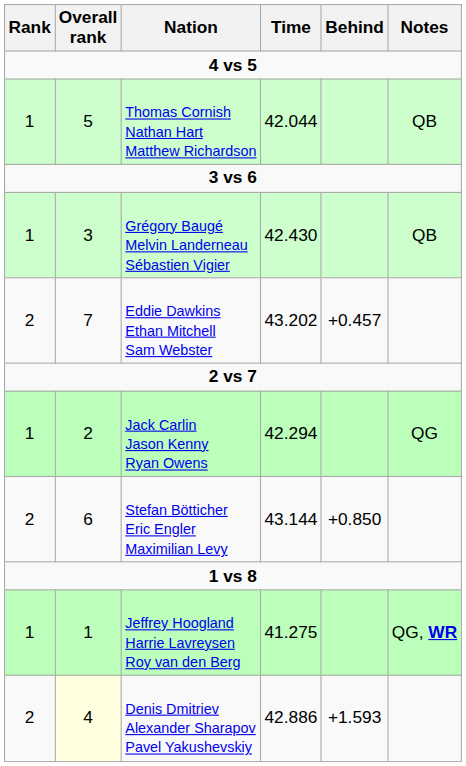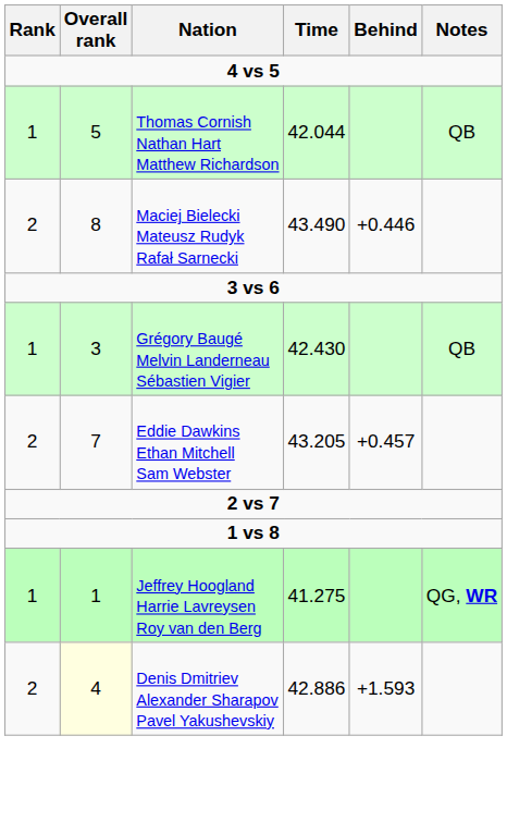+ row: 2 | 8 | Maciej Bielecki Mateusz Rudyk Rafał Sarnecki | 43.490 | +0.446
Eddie Dawkins Ethan Mitchell Sam Webster | Time: 43.202 -> 43.205
- row: 1 | 2 | Jack Carlin Jason Kenny Ryan Owens | 42.294 | QG
- row: 2 | 6 | Stefan Bötticher Eric Engler Maximilian Levy | 43.144 | +0.850
